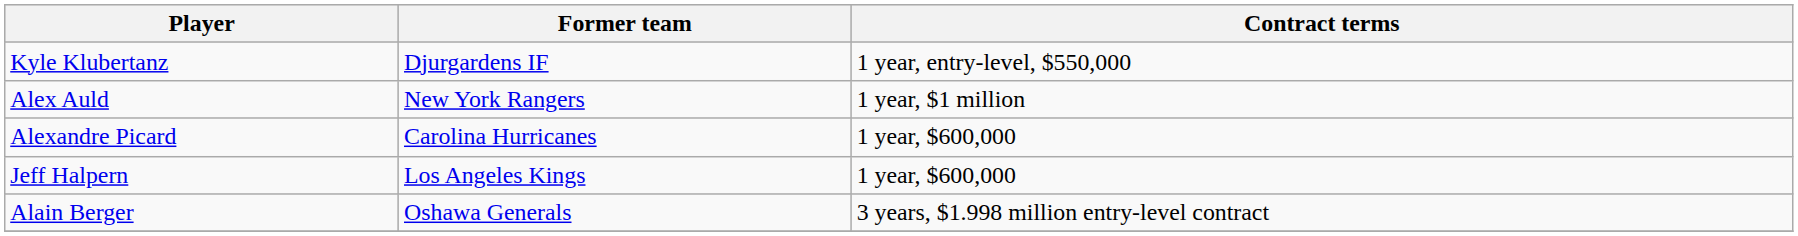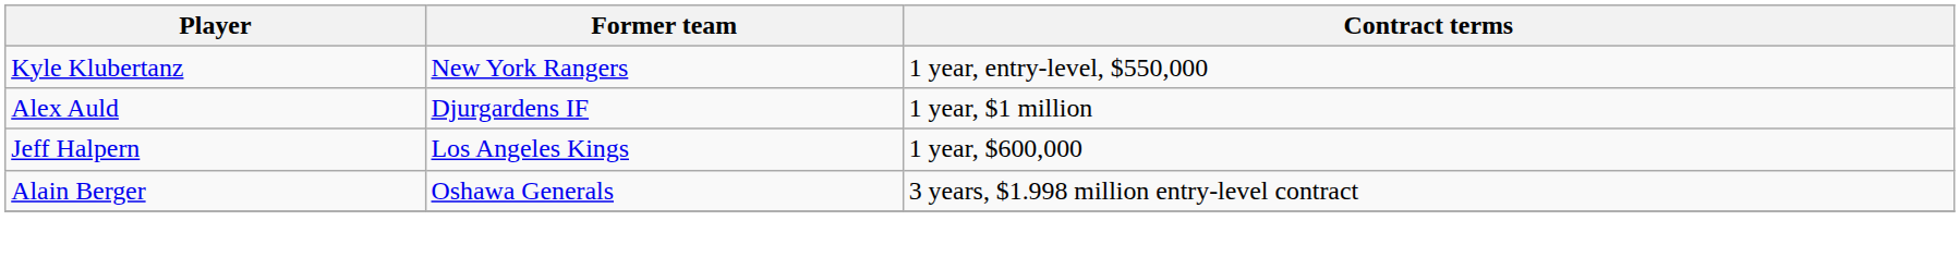Kyle Klubertanz | Former team: Djurgardens IF -> New York Rangers
Alex Auld | Former team: New York Rangers -> Djurgardens IF
- row: Alexandre Picard | Carolina Hurricanes | 1 year, $600,000
